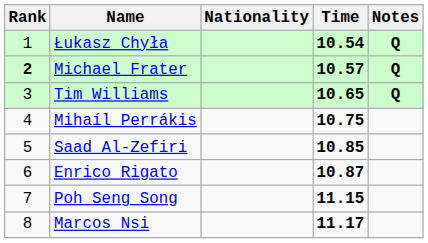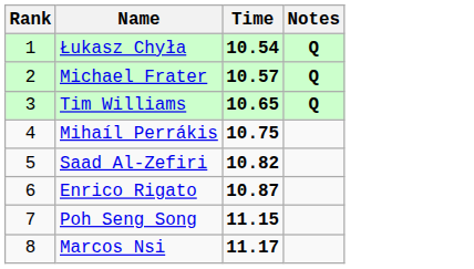- column: Nationality
Michael Frater | Rank: bold -> normal
Saad Al-Zefiri | Time: 10.85 -> 10.82
